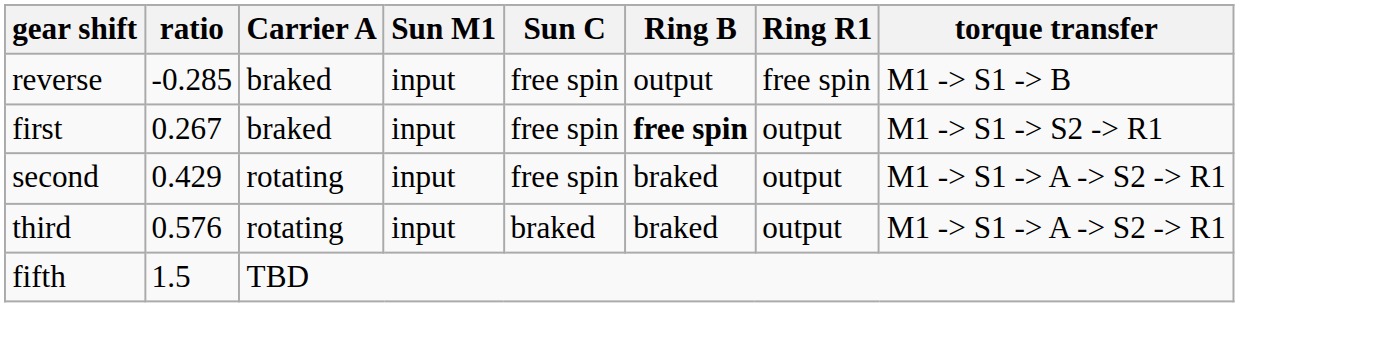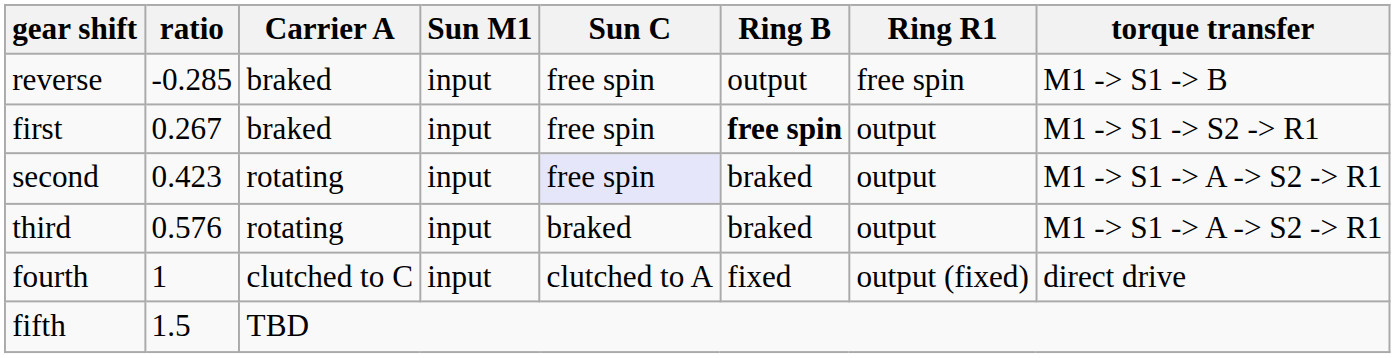second | ratio: 0.429 -> 0.423
second | Sun C: no background -> lavender background
+ row: fourth | 1 | clutched to C | input | clutched to A | fixed | output (fixed) | direct drive
